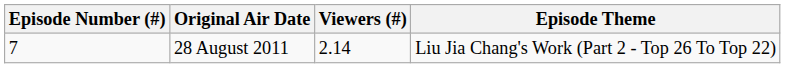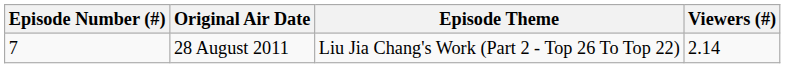columns swapped: Viewers (#) <-> Episode Theme
